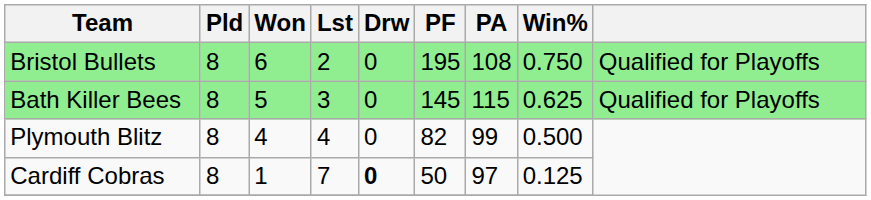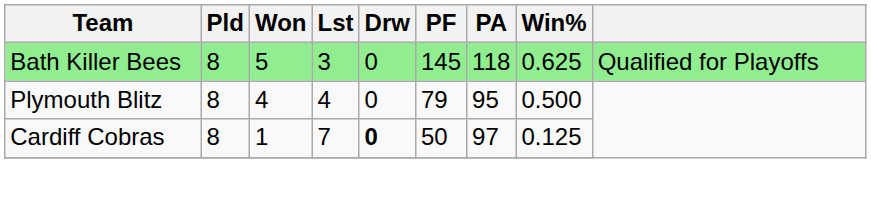- row: Bristol Bullets | 8 | 6 | 2 | 0 | 195 | 108 | 0.750 | Qualified for Playoffs
Bath Killer Bees | PA: 115 -> 118
Plymouth Blitz | PF: 82 -> 79
Plymouth Blitz | PA: 99 -> 95
